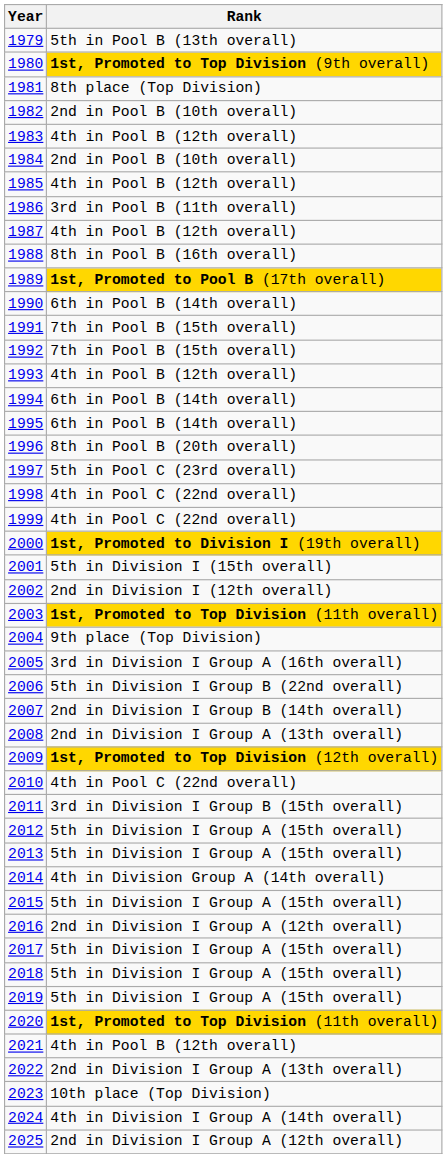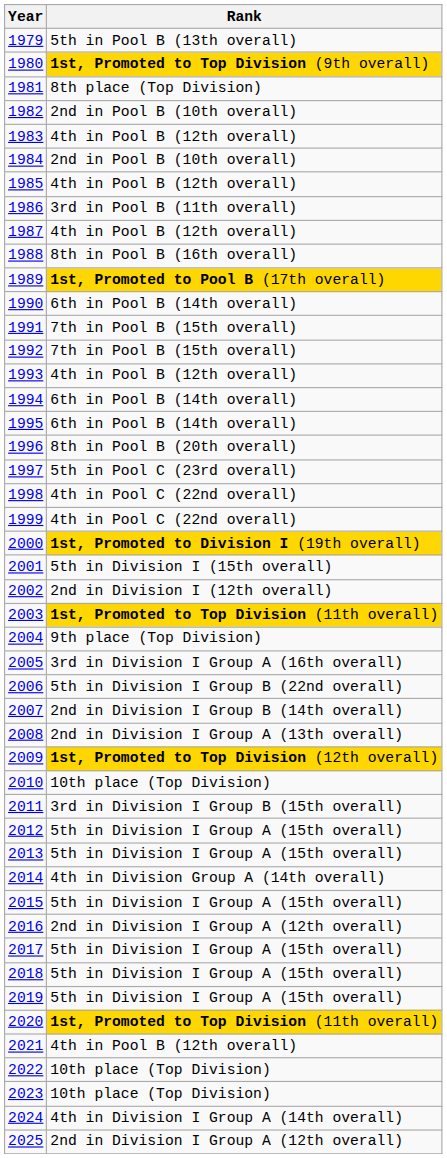2010 | Rank: 4th in Pool C (22nd overall) -> 10th place (Top Division)
2022 | Rank: 2nd in Division I Group A (13th overall) -> 10th place (Top Division)
